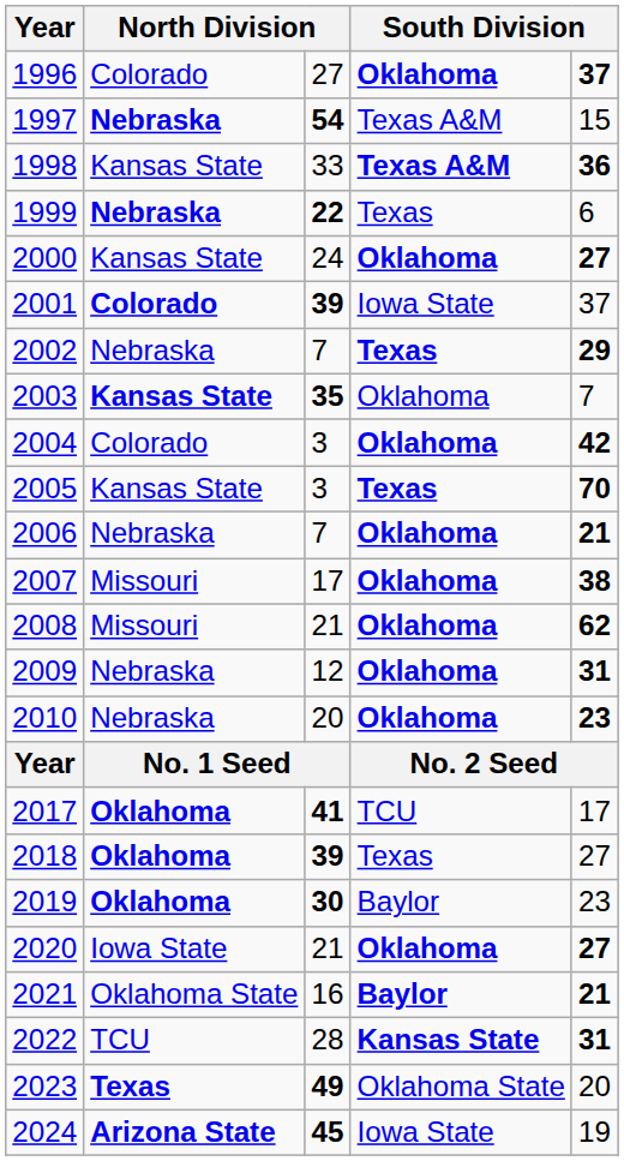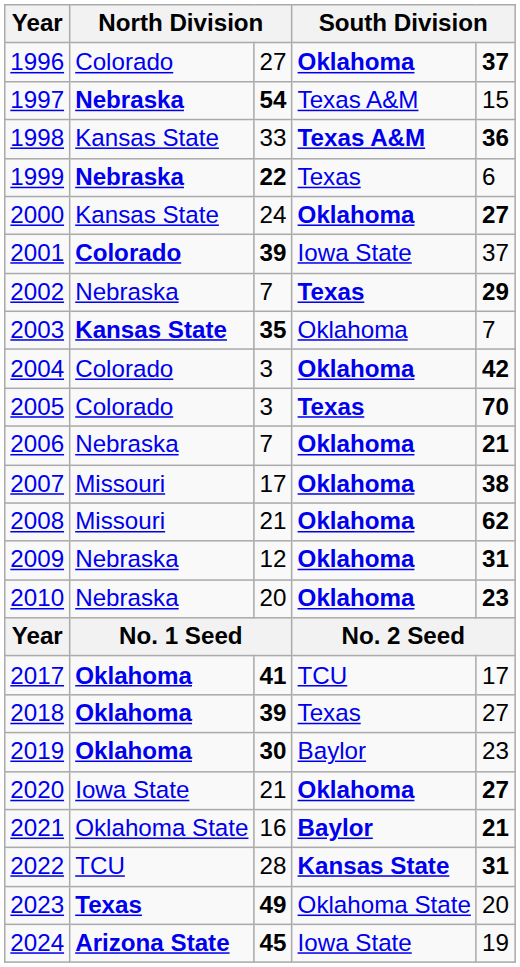2005 | column 2: Kansas State -> Colorado
